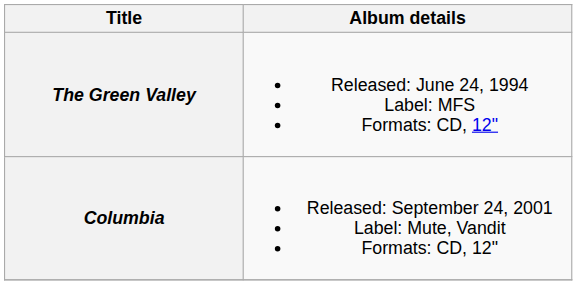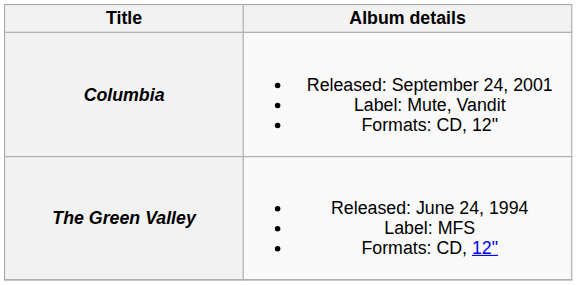rows swapped: The Green Valley <-> Columbia
